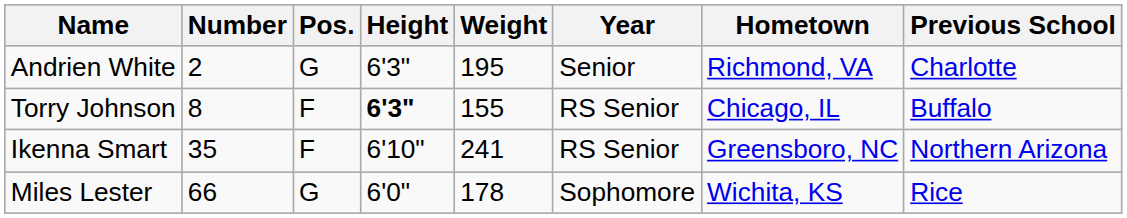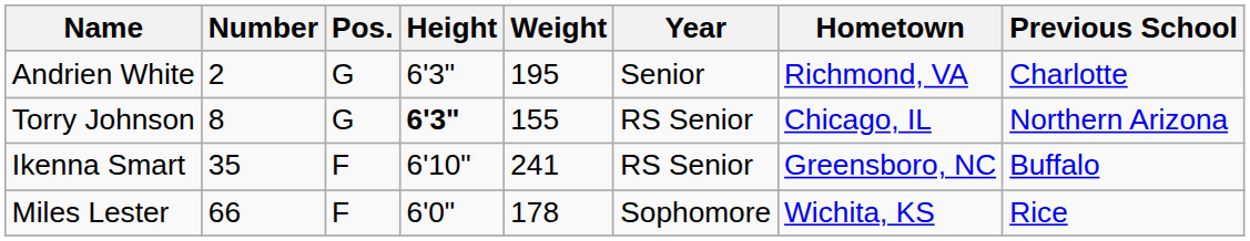Torry Johnson | Pos.: F -> G
Torry Johnson | Previous School: Buffalo -> Northern Arizona
Ikenna Smart | Previous School: Northern Arizona -> Buffalo
Miles Lester | Pos.: G -> F
